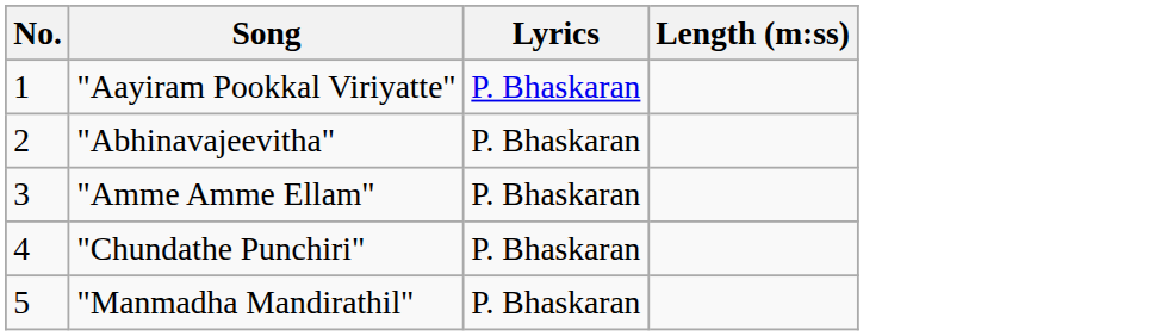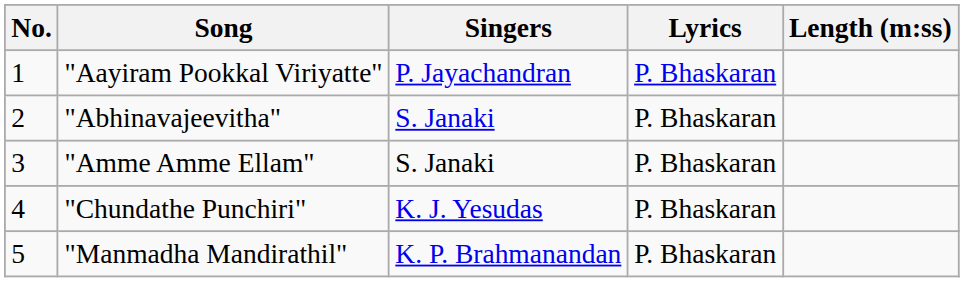+ column: Singers | P. Jayachandran | S. Janaki | S. Janaki | K. J. Yesudas | K. P. Brahmanandan
